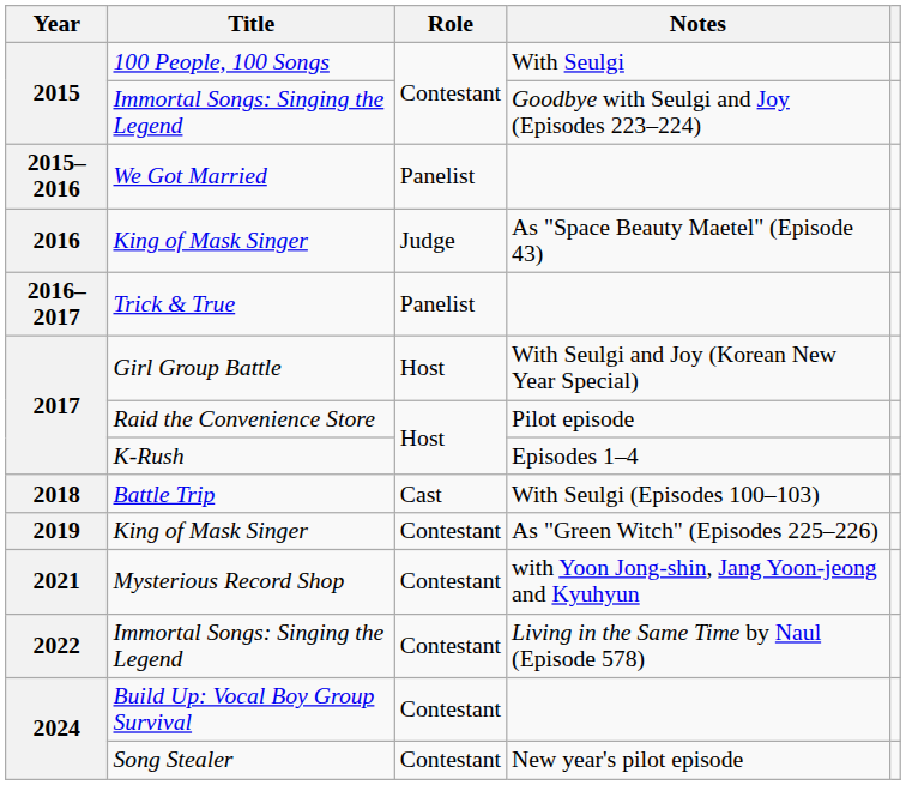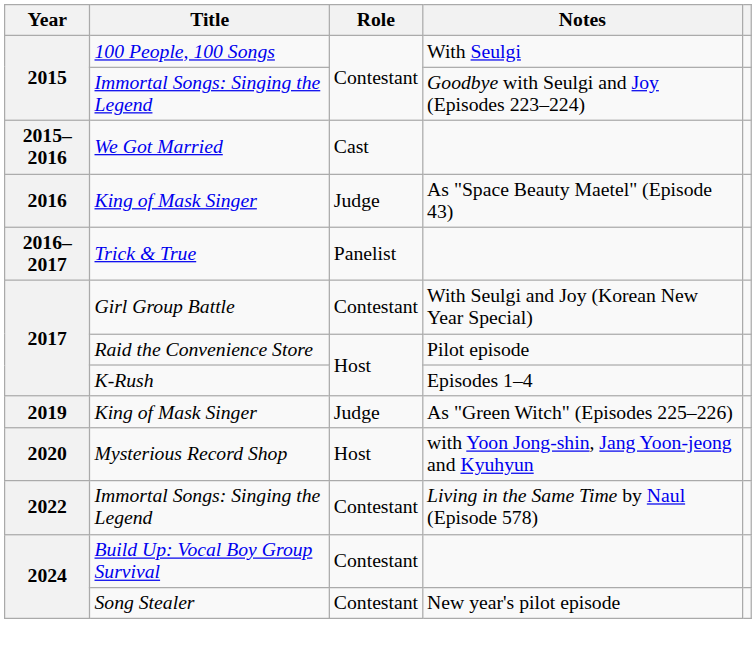We Got Married | Role: Panelist -> Cast
Girl Group Battle | Role: Host -> Contestant
- row: 2018 | Battle Trip | Cast | With Seulgi (Episodes 100–103)
King of Mask Singer / As "Green Witch" (Episodes 225–226) | Role: Contestant -> Judge
Mysterious Record Shop | Year: 2021 -> 2020
Mysterious Record Shop | Role: Contestant -> Host
